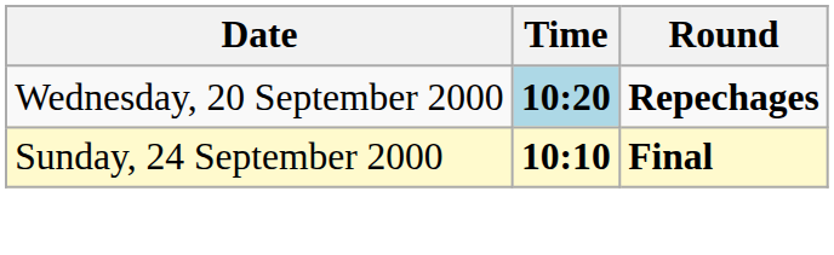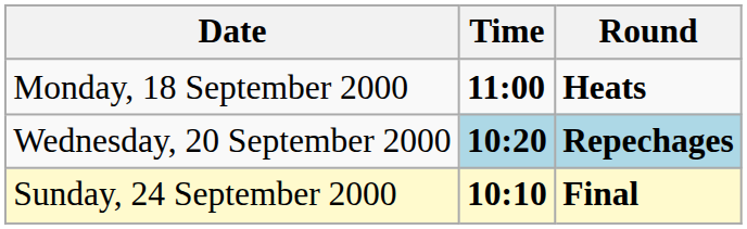+ row: Monday, 18 September 2000 | 11:00 | Heats
Wednesday, 20 September 2000 | Round: no background -> lightblue background
